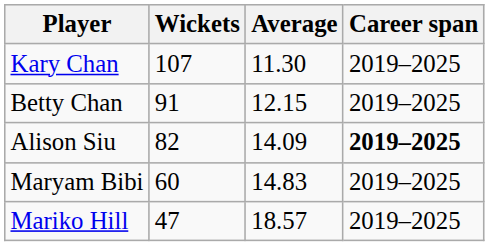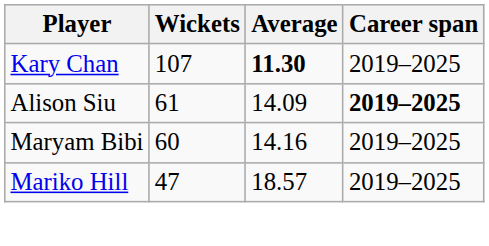Kary Chan | Average: normal -> bold
- row: Betty Chan | 91 | 12.15 | 2019–2025
Alison Siu | Wickets: 82 -> 61
Maryam Bibi | Average: 14.83 -> 14.16
